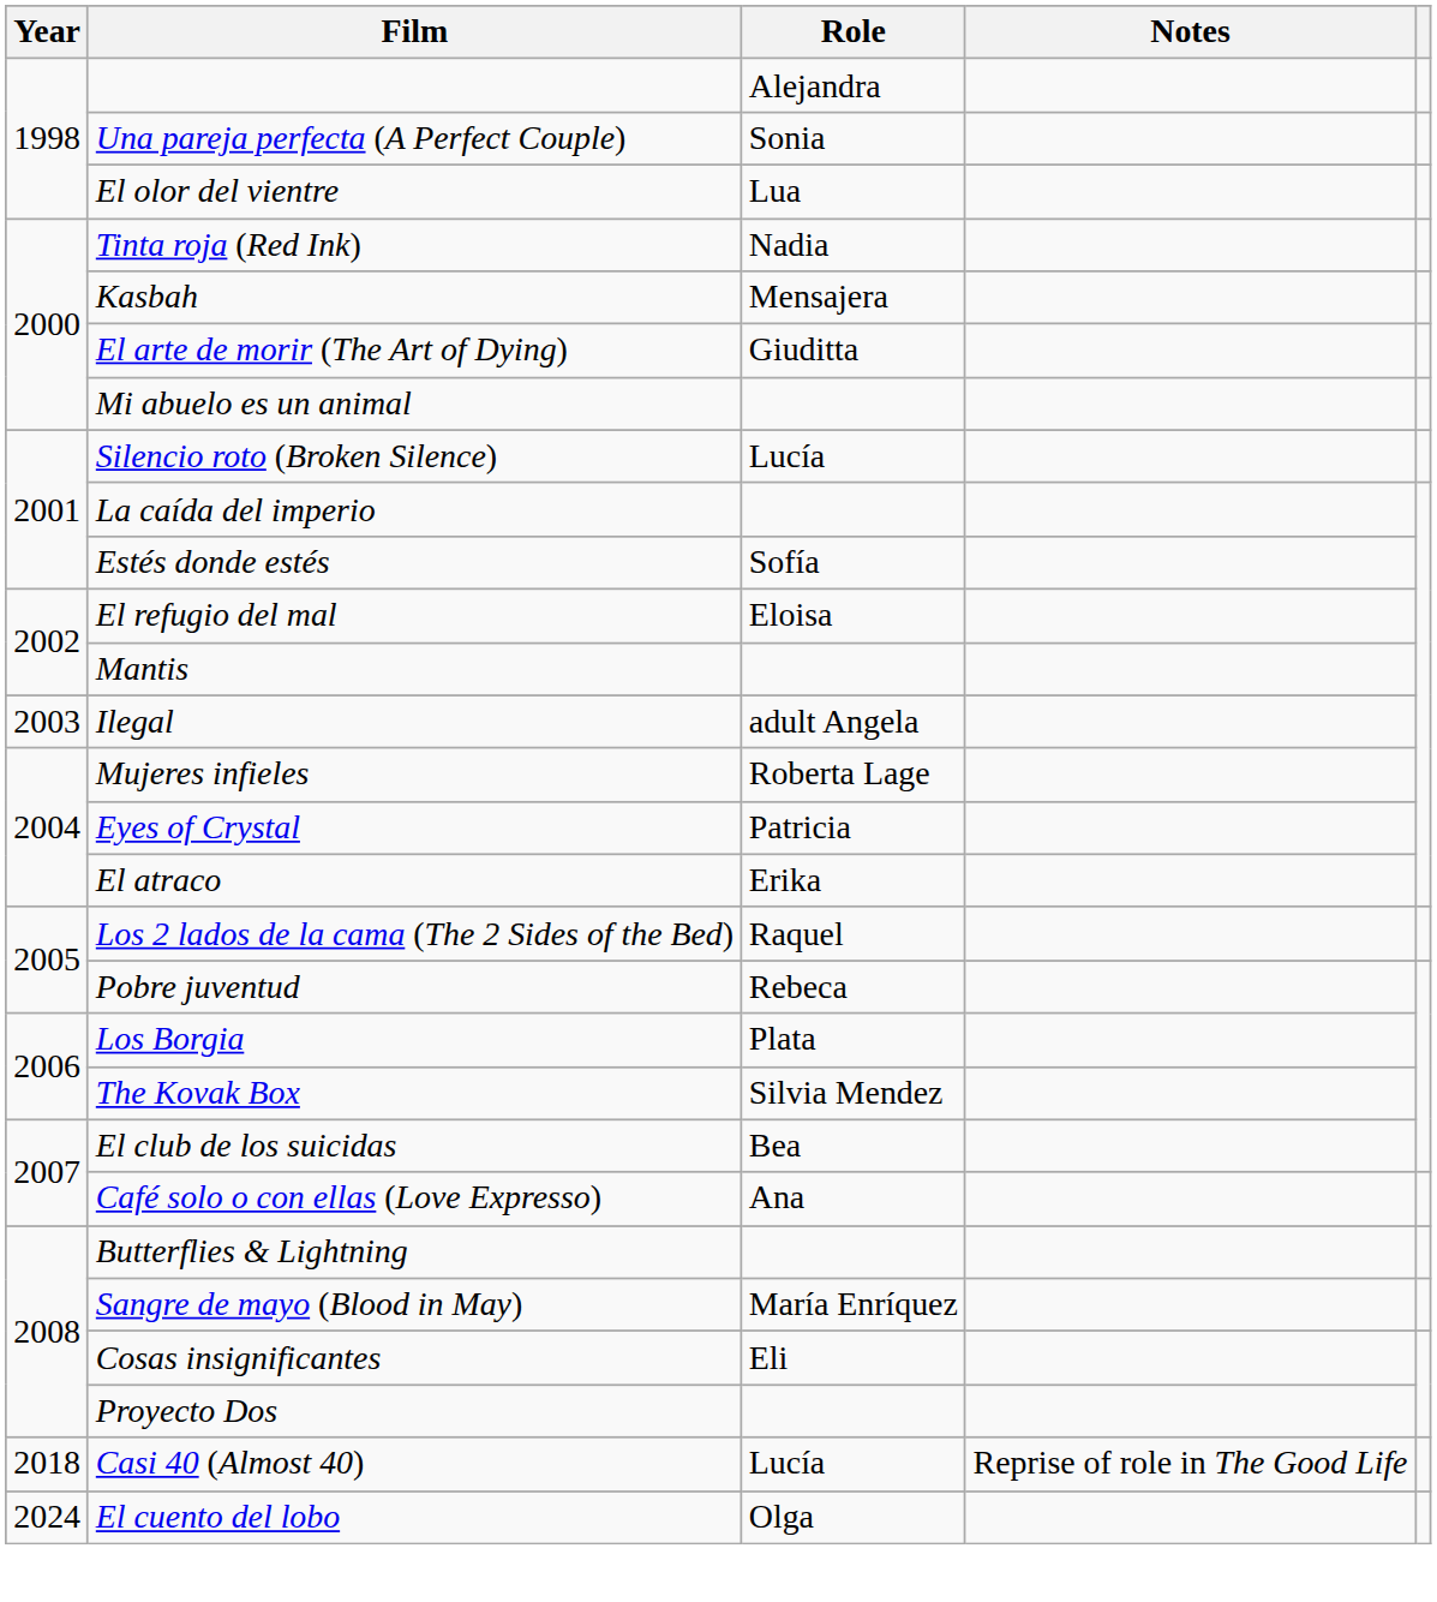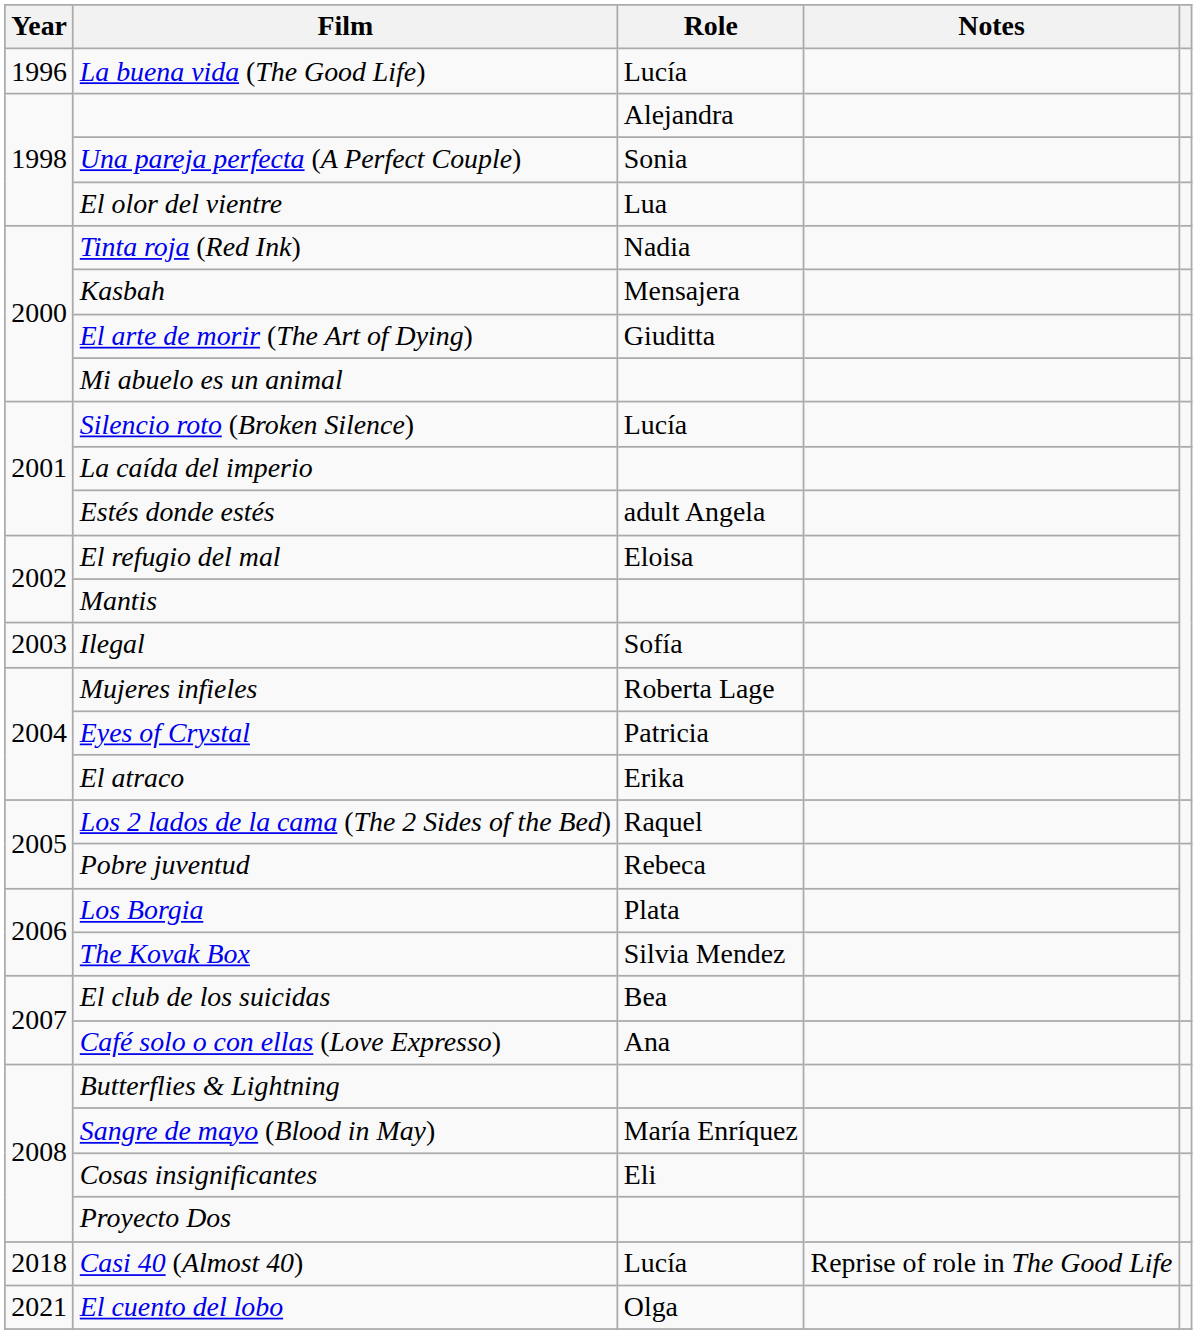+ row: 1996 | La buena vida (The Good Life) | Lucía
Estés donde estés | Role: Sofía -> adult Angela
Ilegal | Role: adult Angela -> Sofía
El cuento del lobo | Year: 2024 -> 2021
